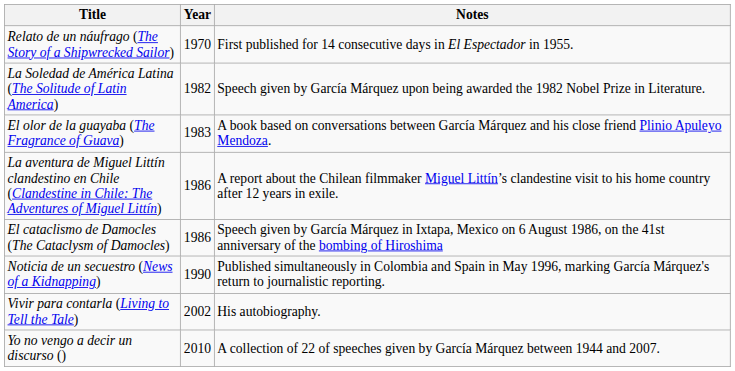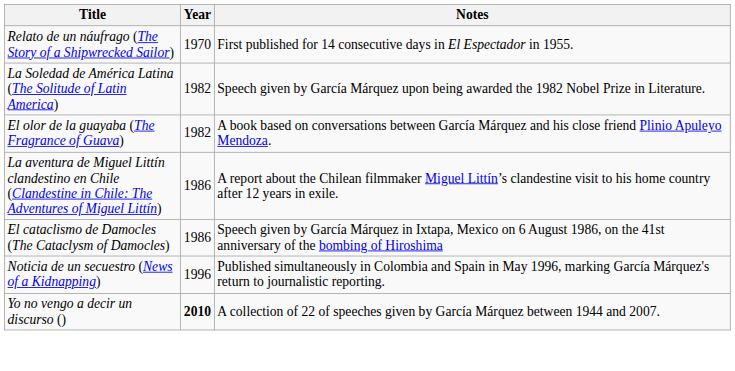El olor de la guayaba (The Fragrance of Guava) | Year: 1983 -> 1982
Noticia de un secuestro (News of a Kidnapping) | Year: 1990 -> 1996
- row: Vivir para contarla (Living to Tell the Tale) | 2002 | His autobiography.
Yo no vengo a decir un discurso () | Year: normal -> bold
